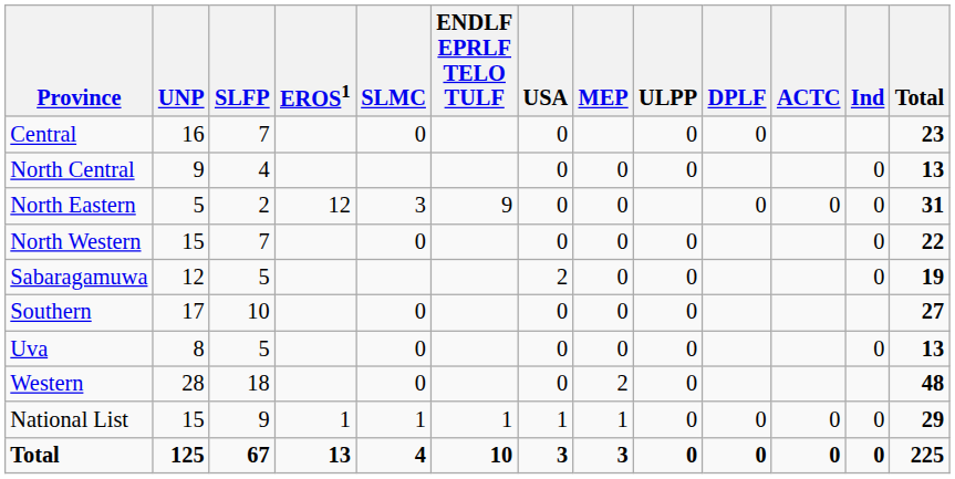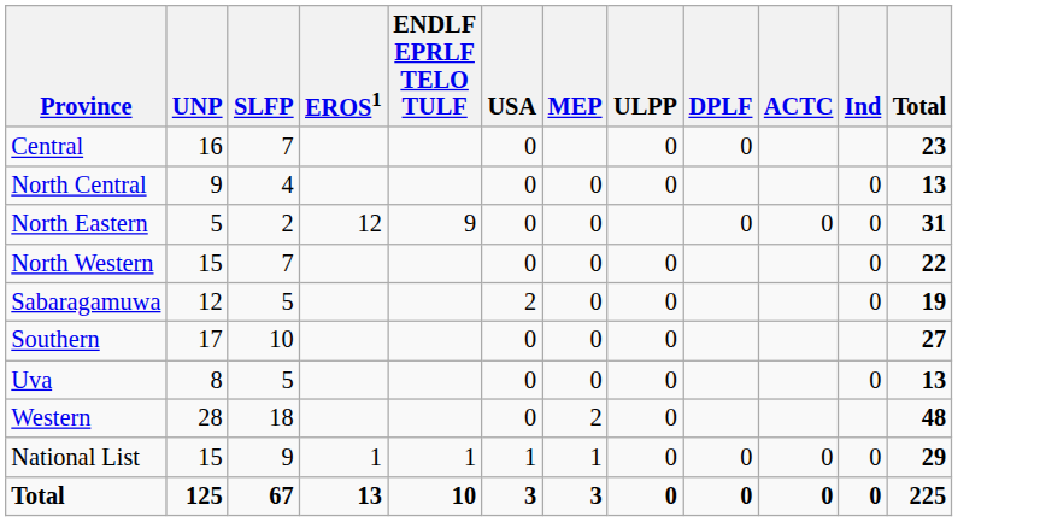- column: SLMC | 0 | 3 | 0 | 0 | 0 | 0 | 1 | 4
